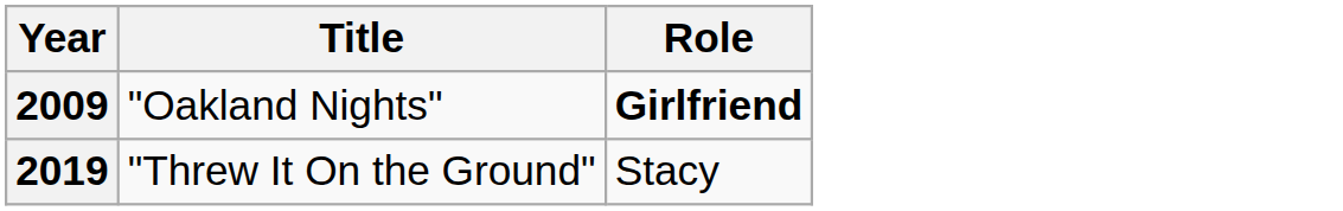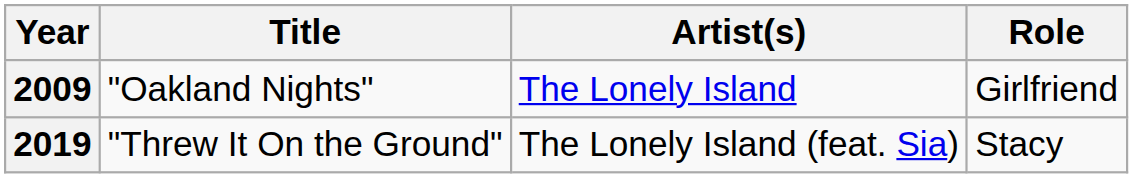+ column: Artist(s) | The Lonely Island | The Lonely Island (feat. Sia)
2009 | Role: bold -> normal
